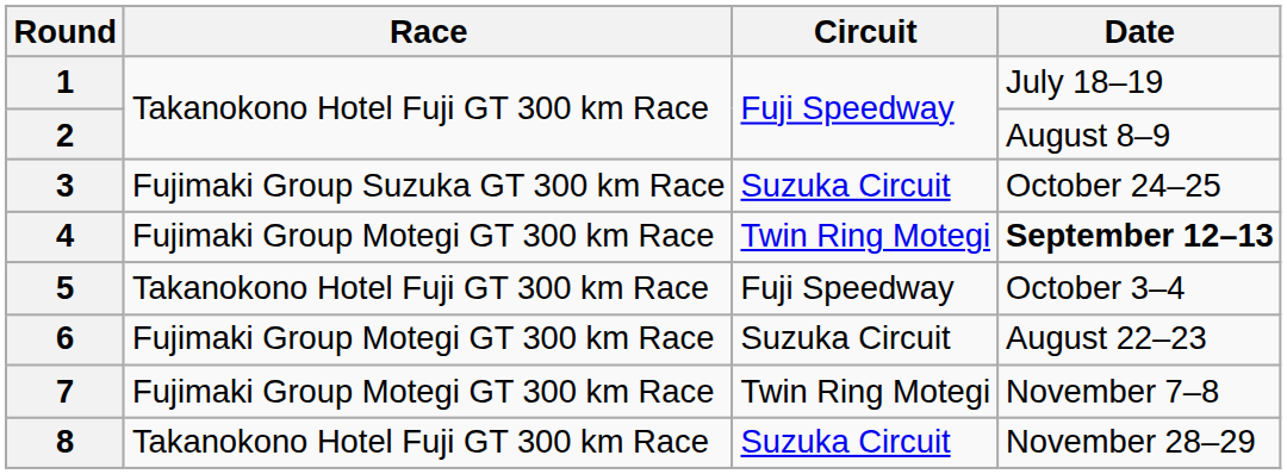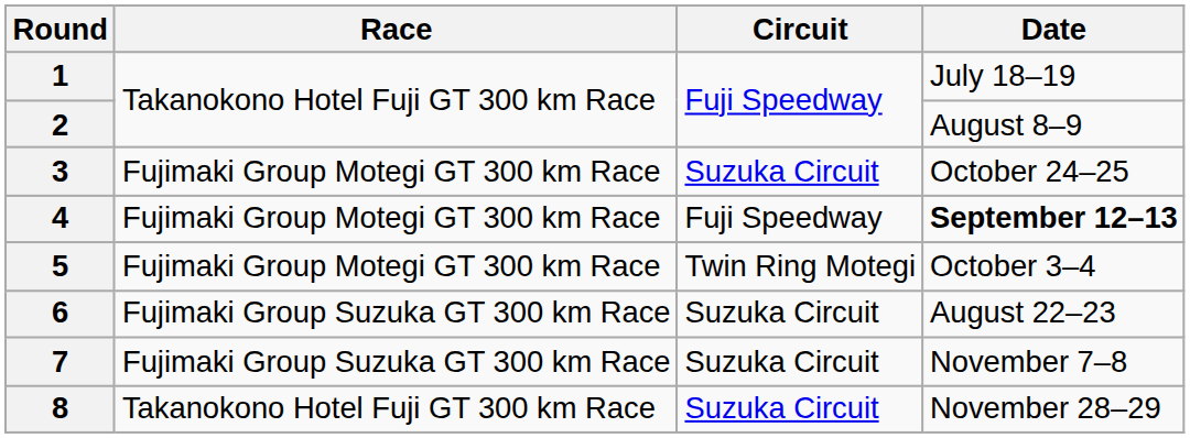3 | Race: Fujimaki Group Suzuka GT 300 km Race -> Fujimaki Group Motegi GT 300 km Race
4 | Circuit: Twin Ring Motegi -> Fuji Speedway
5 | Race: Takanokono Hotel Fuji GT 300 km Race -> Fujimaki Group Motegi GT 300 km Race
5 | Circuit: Fuji Speedway -> Twin Ring Motegi
6 | Race: Fujimaki Group Motegi GT 300 km Race -> Fujimaki Group Suzuka GT 300 km Race
7 | Race: Fujimaki Group Motegi GT 300 km Race -> Fujimaki Group Suzuka GT 300 km Race
7 | Circuit: Twin Ring Motegi -> Suzuka Circuit
